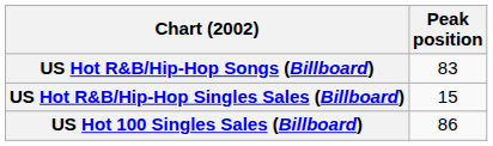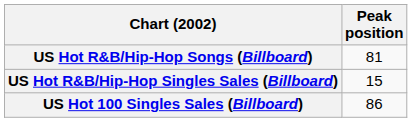US Hot R&B/Hip-Hop Songs (Billboard) | Peak position: 83 -> 81
